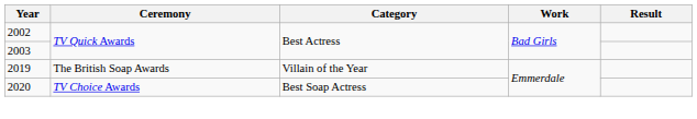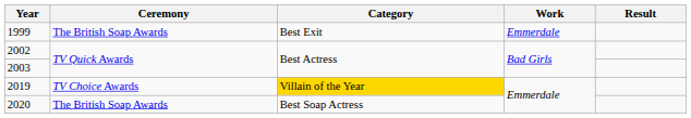+ row: 1999 | The British Soap Awards | Best Exit | Emmerdale
2019 | Ceremony: The British Soap Awards -> TV Choice Awards
2019 | Category: no background -> gold background
2020 | Ceremony: TV Choice Awards -> The British Soap Awards
